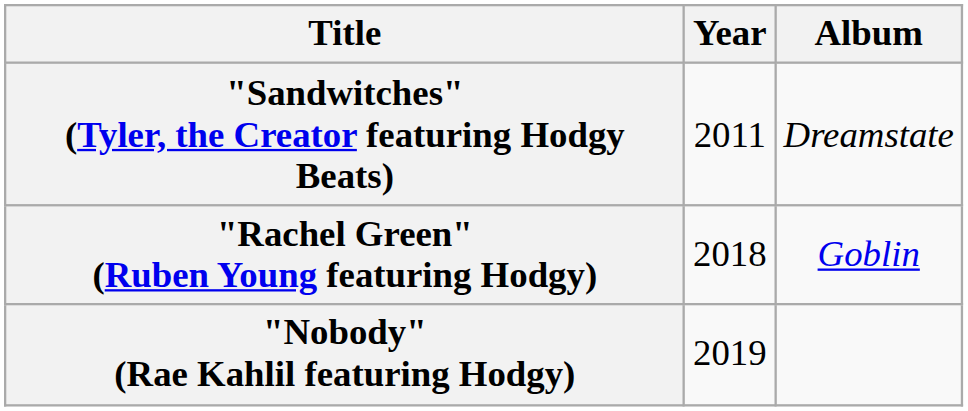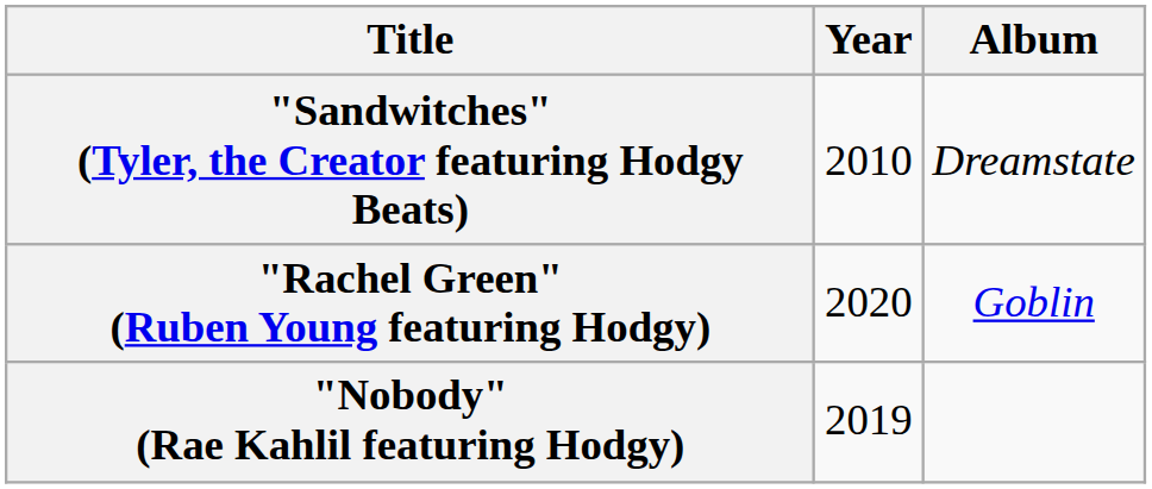"Sandwitches" (Tyler, the Creator featuring Hodgy Beats) | Year: 2011 -> 2010
"Rachel Green" (Ruben Young featuring Hodgy) | Year: 2018 -> 2020
